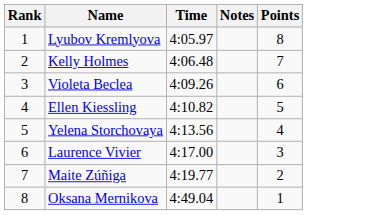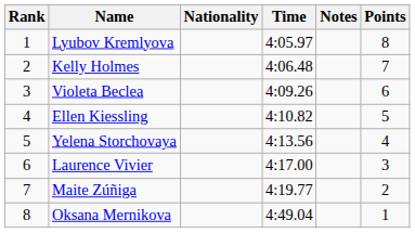+ column: Nationality
